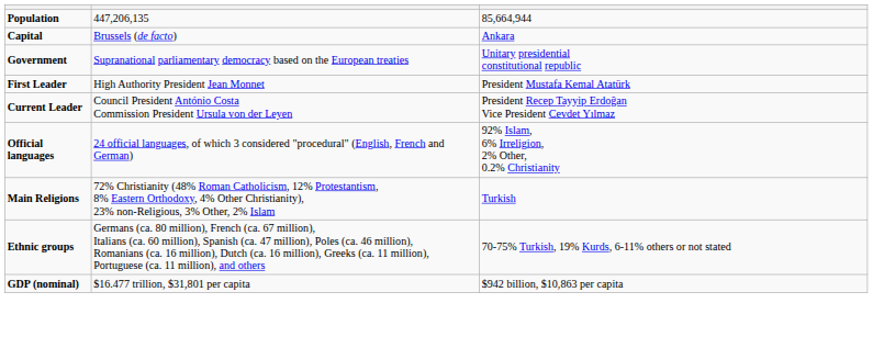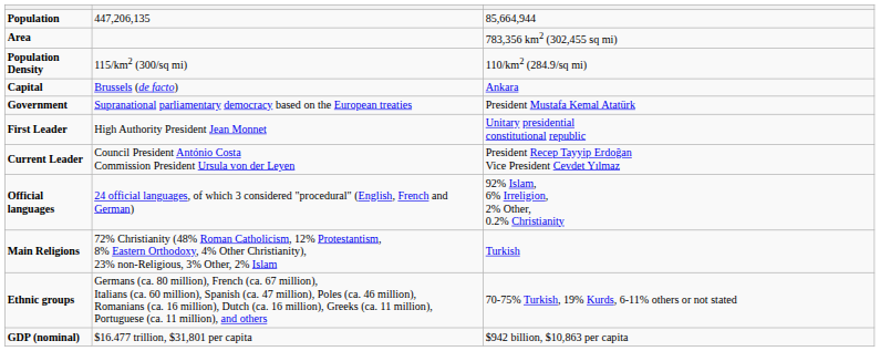+ row: Area | 783,356 km2 (302,455 sq mi)
+ row: Population Density | 115/km2 (300/sq mi) | 110/km2 (284.9/sq mi)
Government | column 3: Unitary presidential constitutional republic -> President Mustafa Kemal Atatürk
First Leader | column 3: President Mustafa Kemal Atatürk -> Unitary presidential constitutional republic
